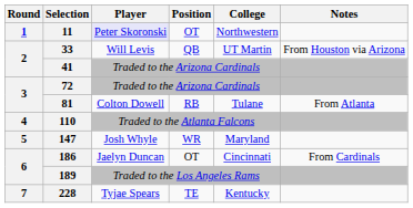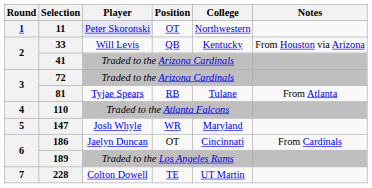33 | College: UT Martin -> Kentucky
81 | Player: Colton Dowell -> Tyjae Spears
228 | Player: Tyjae Spears -> Colton Dowell
228 | College: Kentucky -> UT Martin
